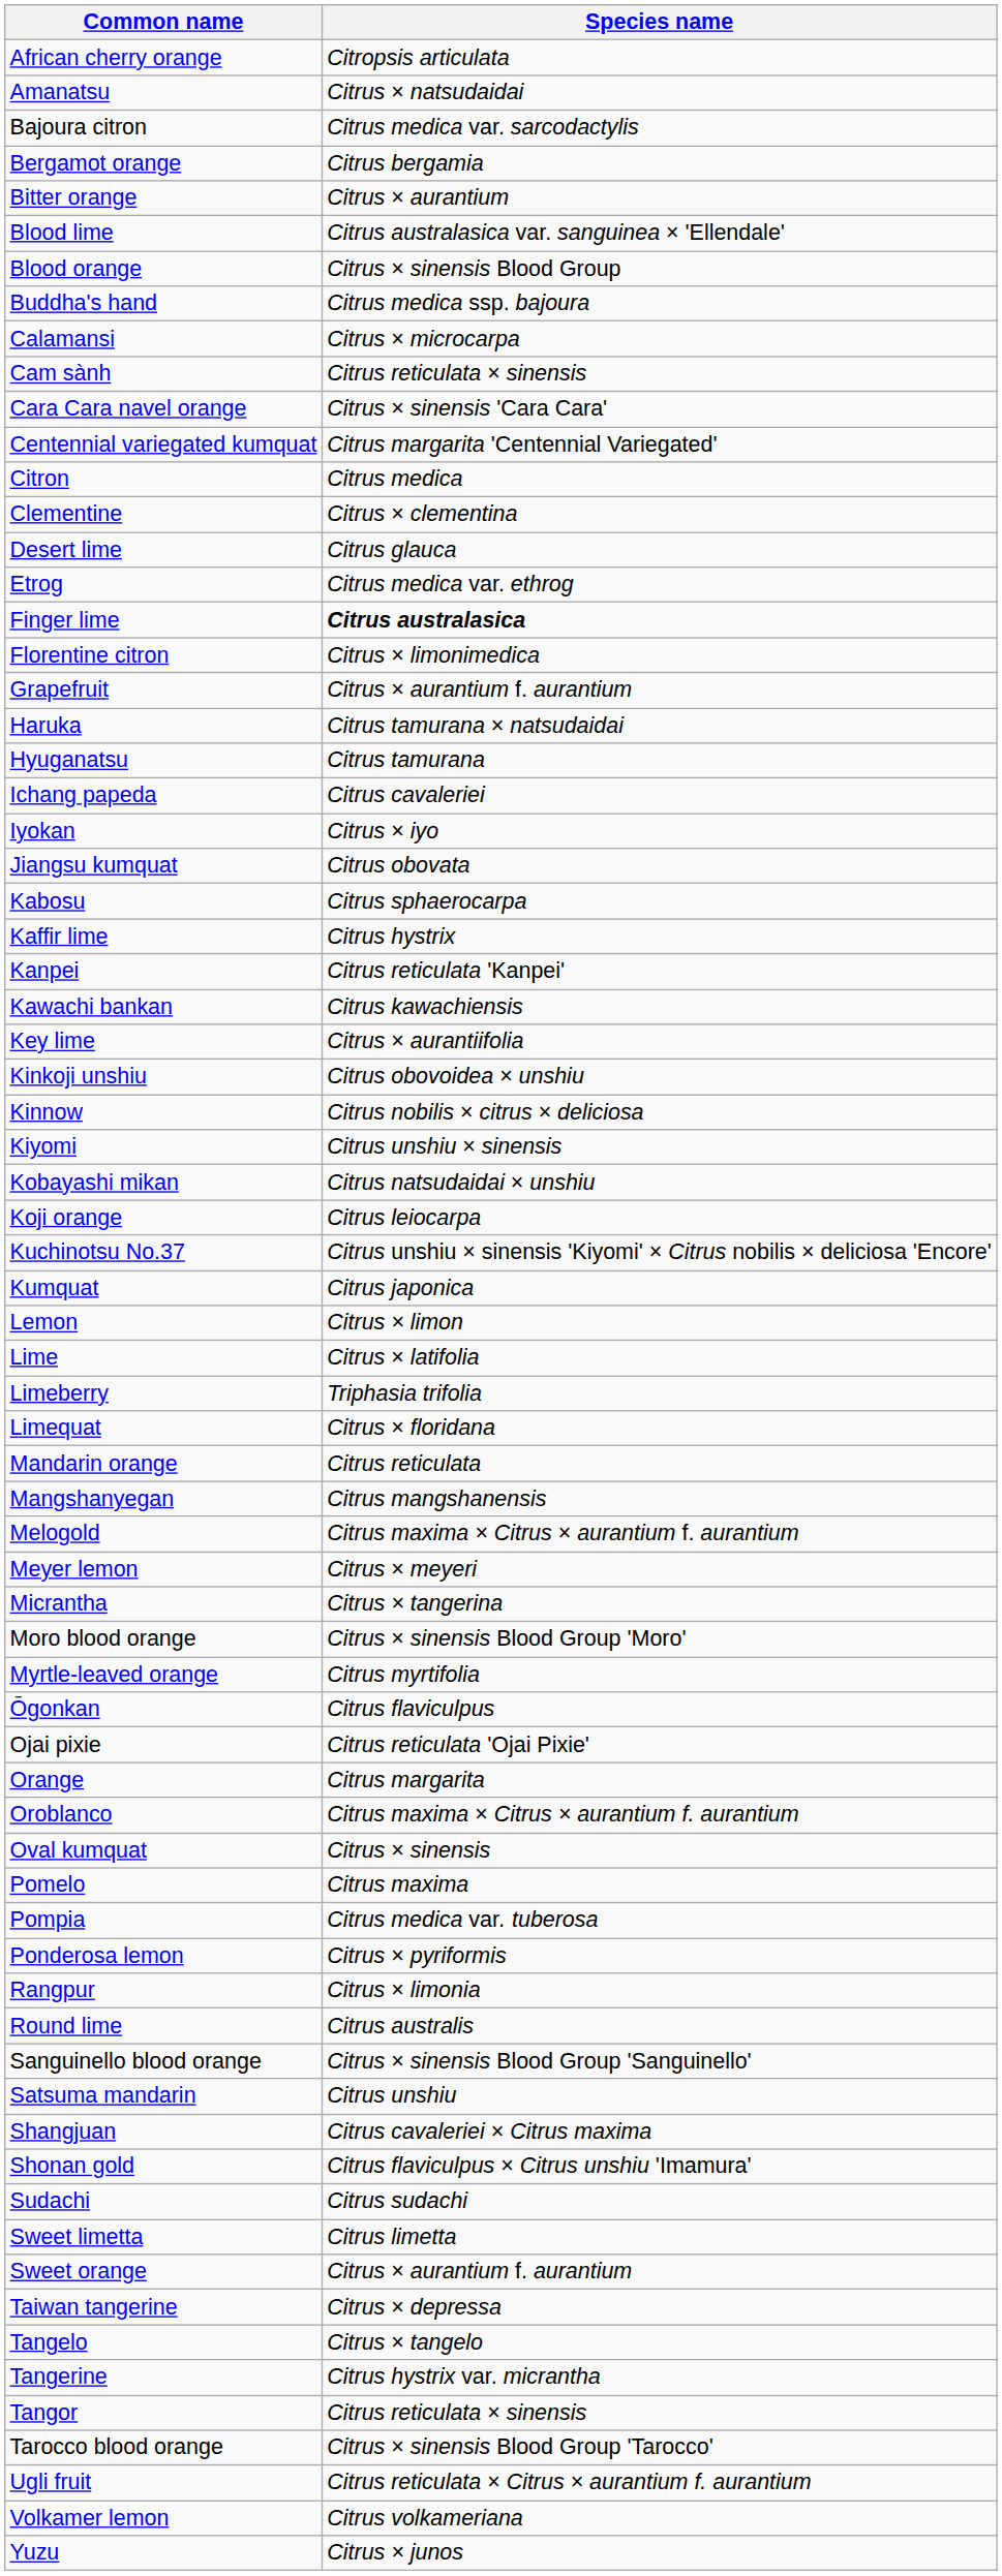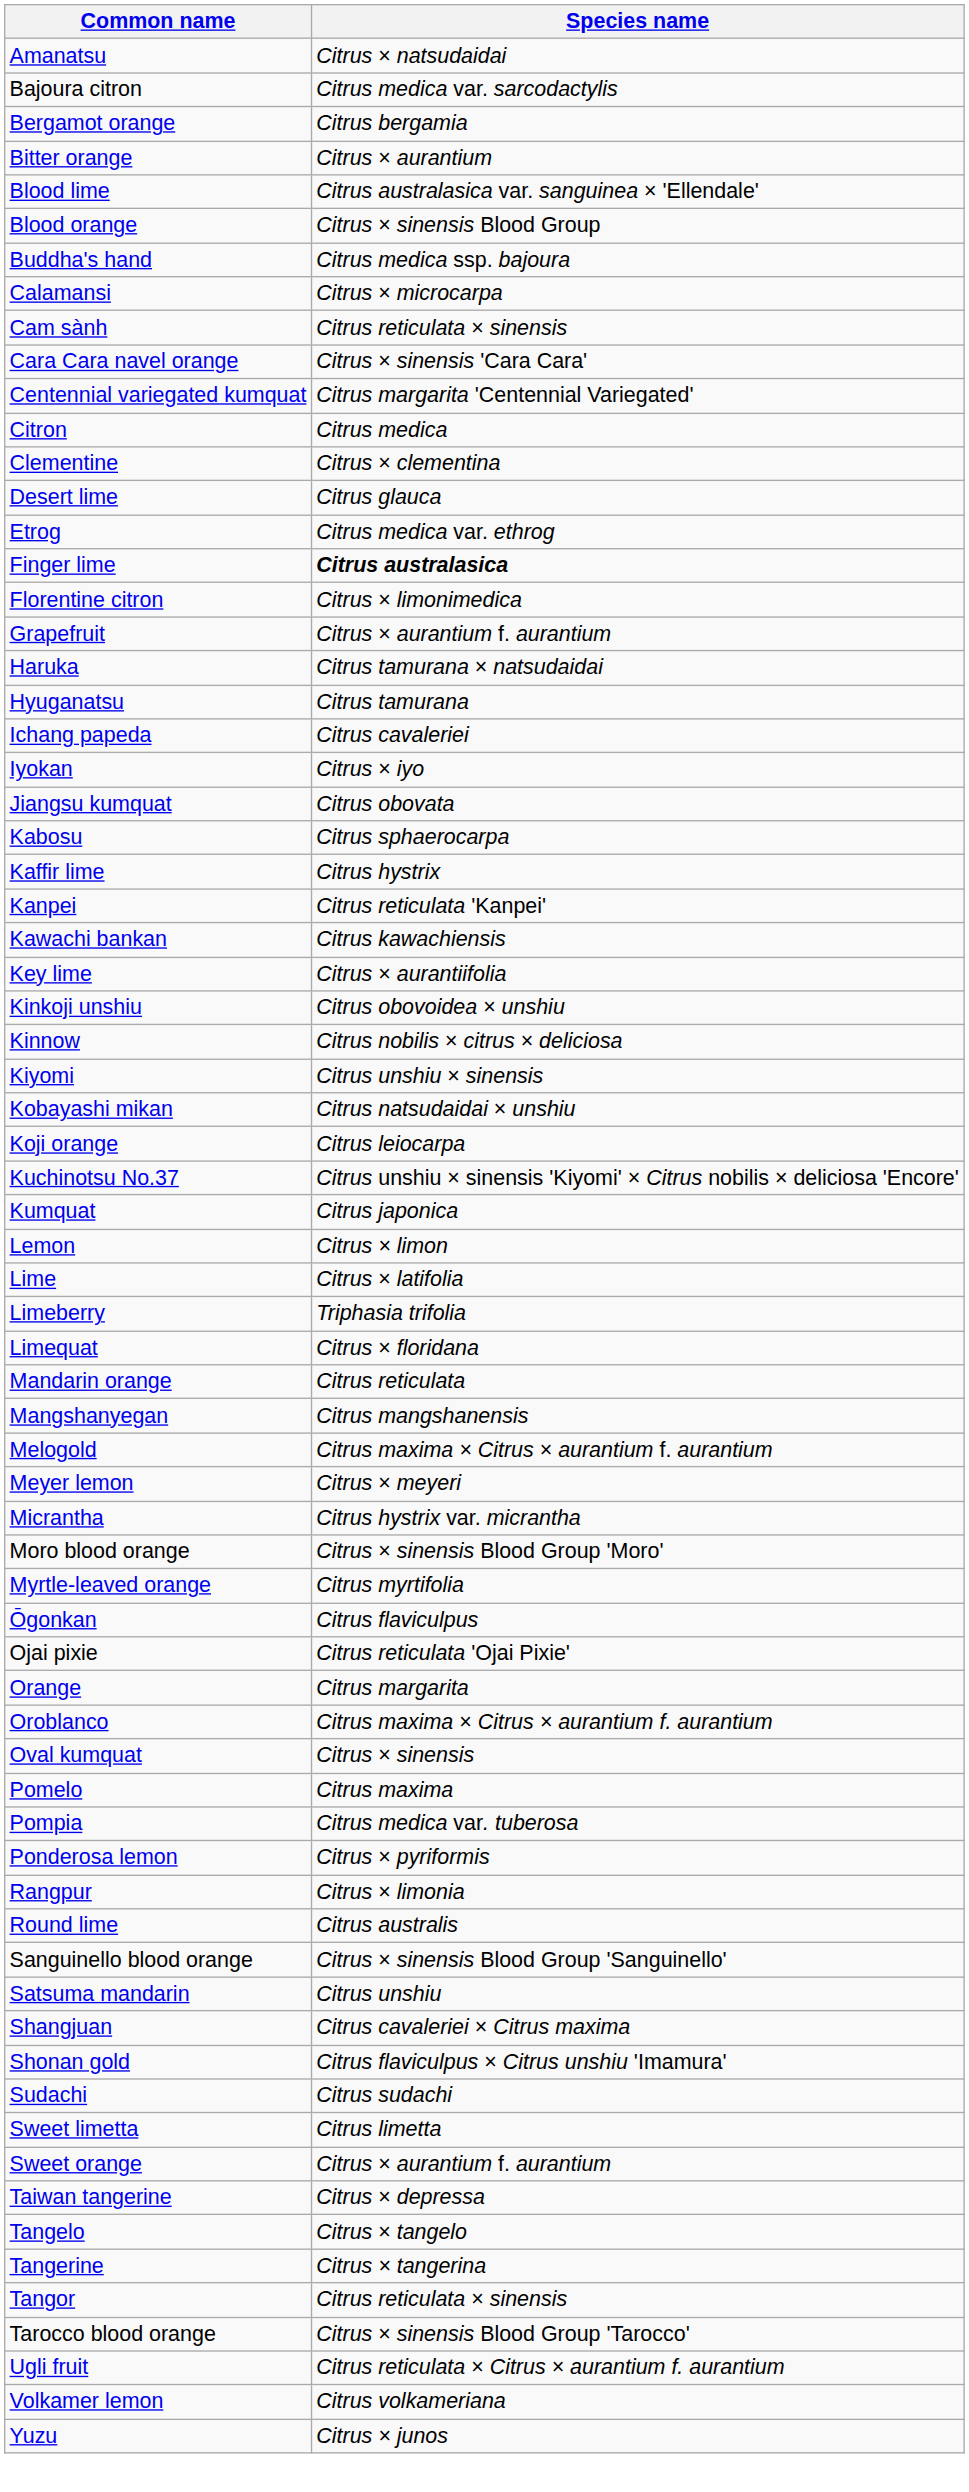- row: African cherry orange | Citropsis articulata
Micrantha | Species name: Citrus × tangerina -> Citrus hystrix var. micrantha
Tangerine | Species name: Citrus hystrix var. micrantha -> Citrus × tangerina
